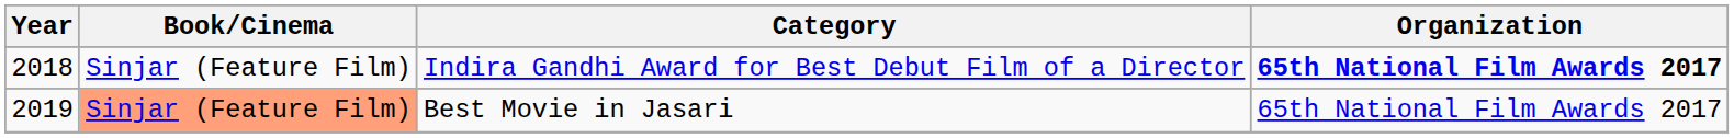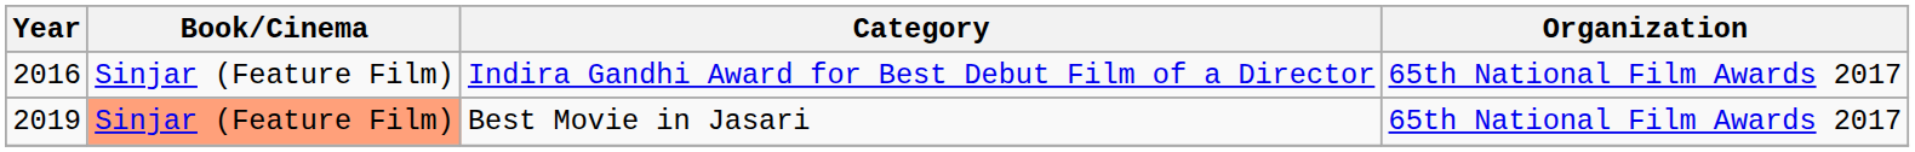Indira Gandhi Award for Best Debut Film of a Director | Year: 2018 -> 2016
Indira Gandhi Award for Best Debut Film of a Director | Organization: bold -> normal
